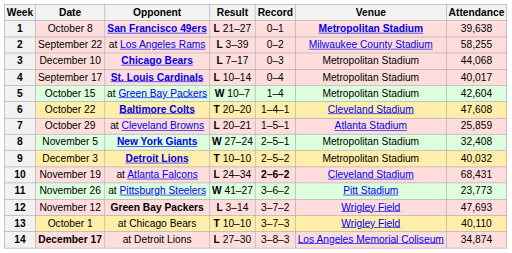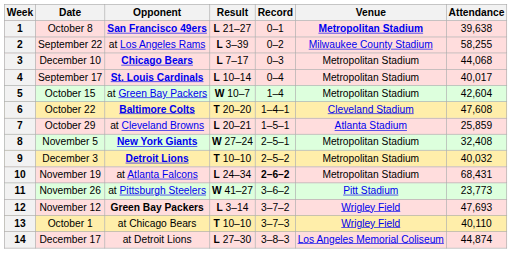10 | Venue: Cleveland Stadium -> Metropolitan Stadium
14 | Date: bold -> normal
14 | Attendance: 34,874 -> 44,874
